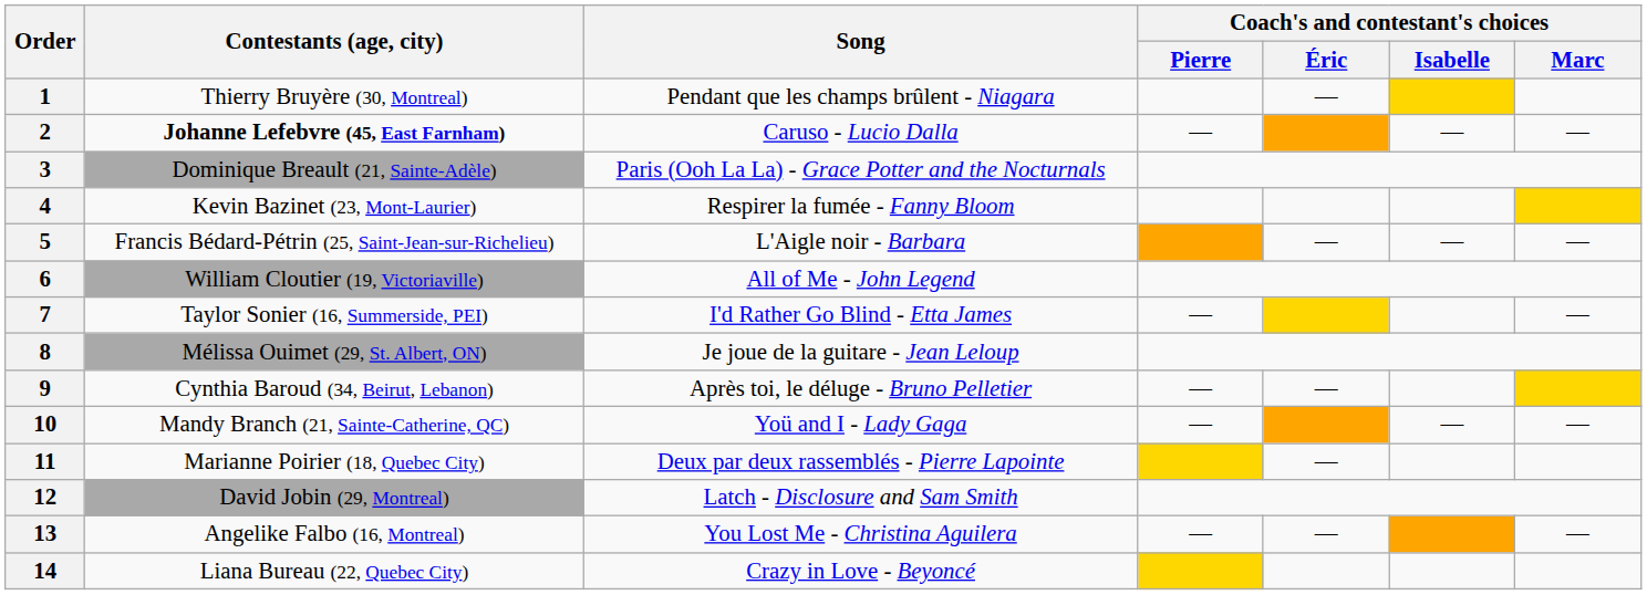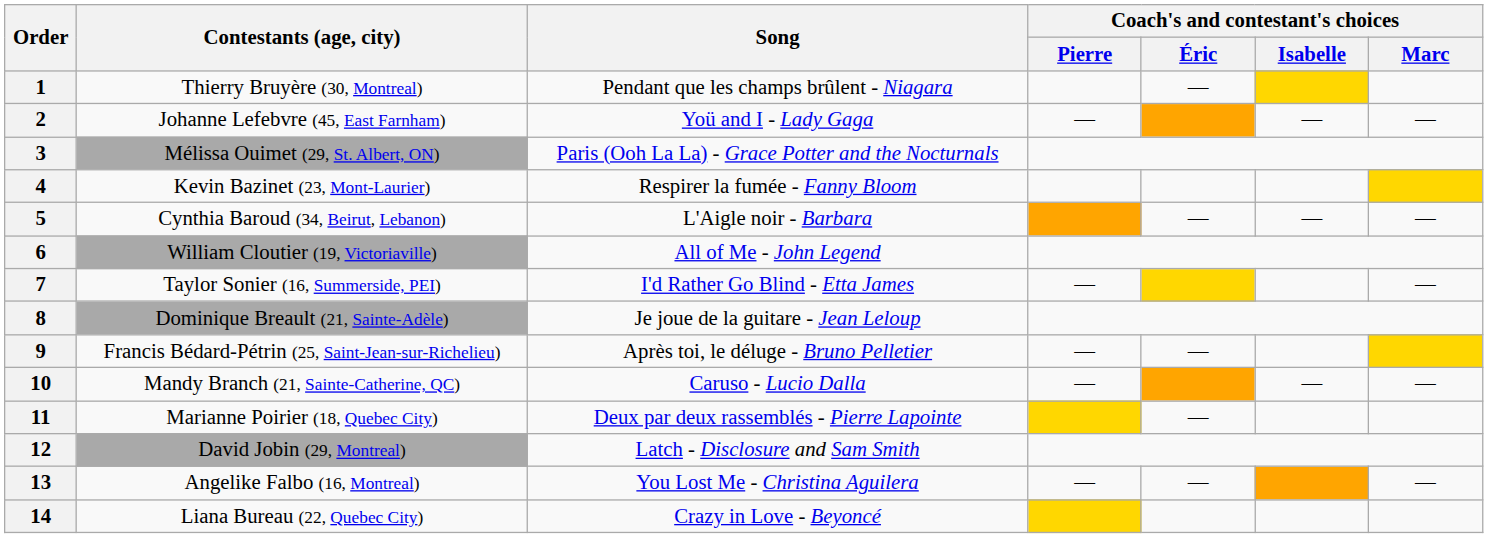2 | Contestants (age, city): bold -> normal
2 | Song: Caruso - Lucio Dalla -> Yoü and I - Lady Gaga
3 | Contestants (age, city): Dominique Breault (21, Sainte-Adèle) -> Mélissa Ouimet (29, St. Albert, ON)
5 | Contestants (age, city): Francis Bédard-Pétrin (25, Saint-Jean-sur-Richelieu) -> Cynthia Baroud (34, Beirut, Lebanon)
8 | Contestants (age, city): Mélissa Ouimet (29, St. Albert, ON) -> Dominique Breault (21, Sainte-Adèle)
9 | Contestants (age, city): Cynthia Baroud (34, Beirut, Lebanon) -> Francis Bédard-Pétrin (25, Saint-Jean-sur-Richelieu)
10 | Song: Yoü and I - Lady Gaga -> Caruso - Lucio Dalla
